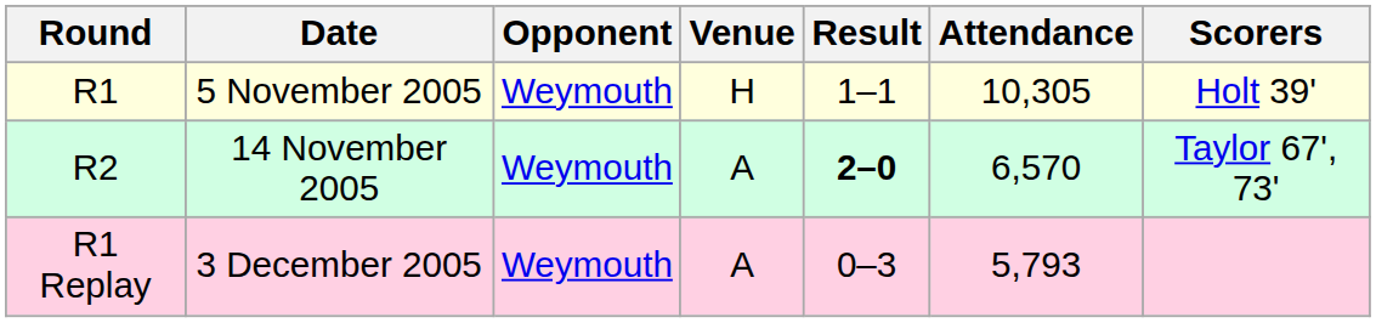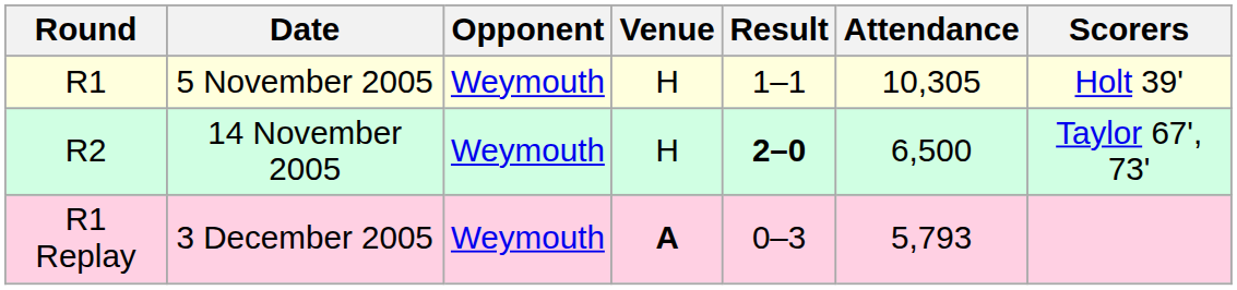14 November 2005 | Venue: A -> H
14 November 2005 | Attendance: 6,570 -> 6,500
3 December 2005 | Venue: normal -> bold
